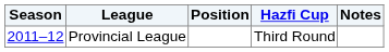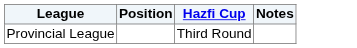- column: Season | 2011–12
